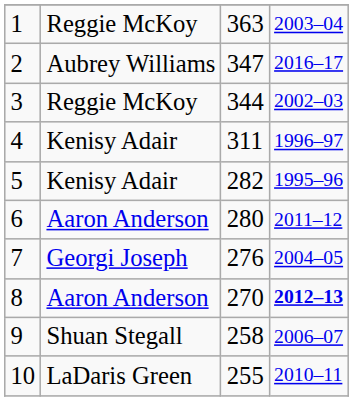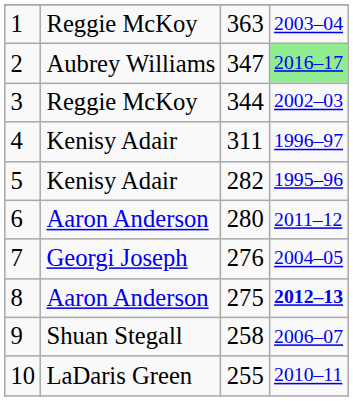2 | column 4: no background -> lightgreen background
8 | column 3: 270 -> 275
